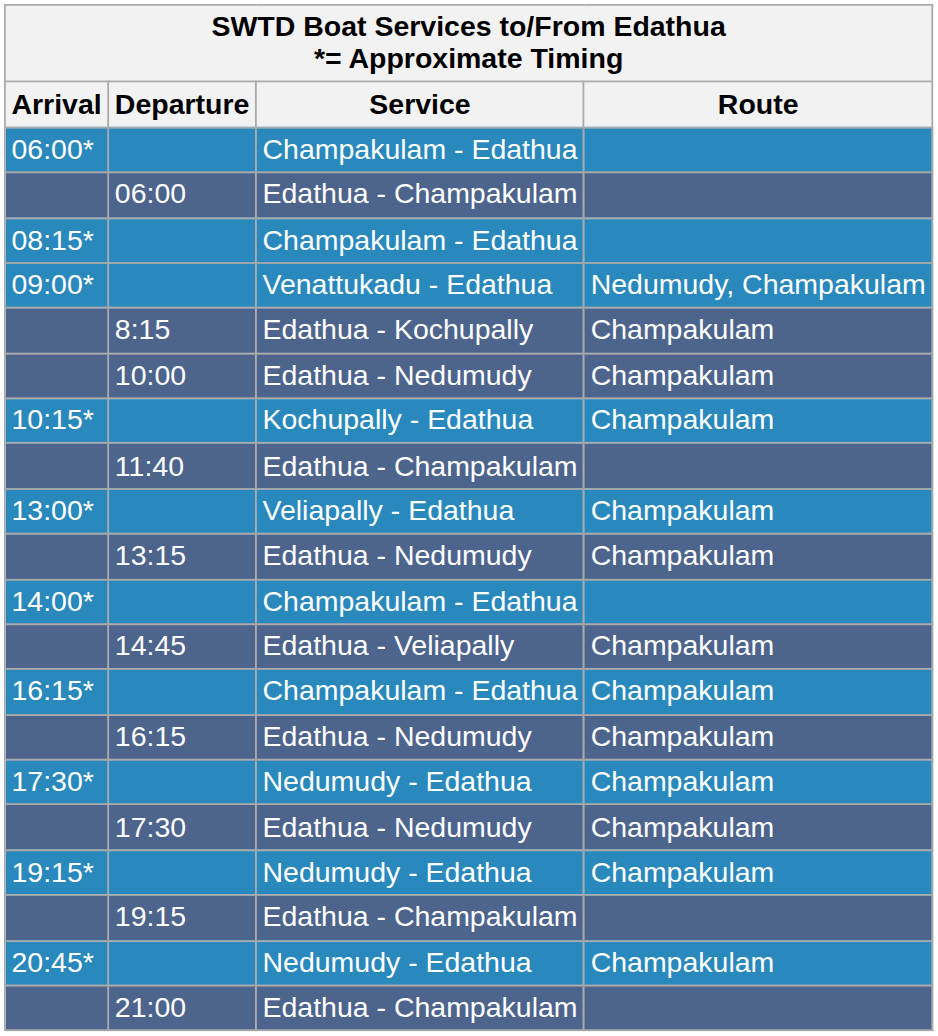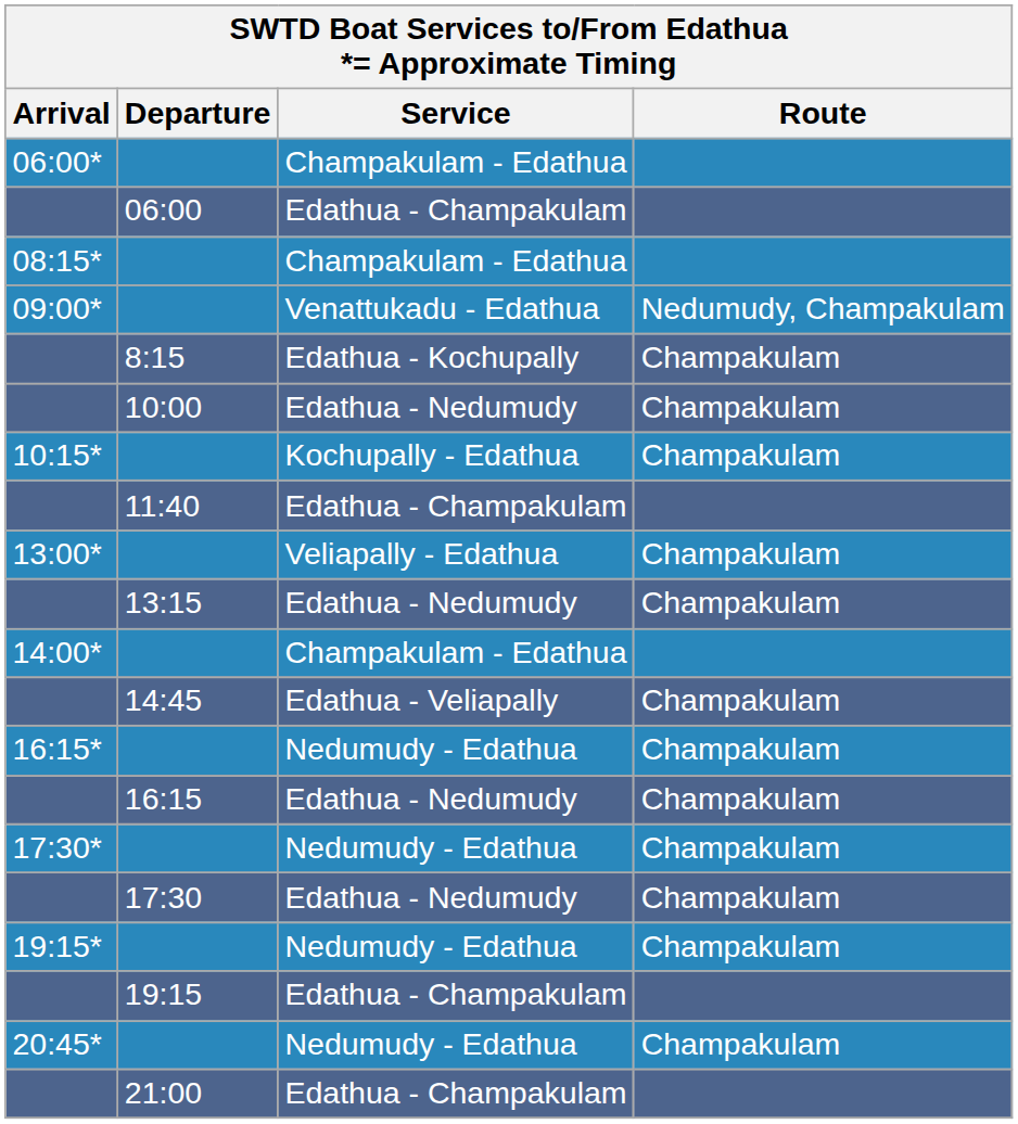16:15* | Service: Champakulam - Edathua -> Nedumudy - Edathua
